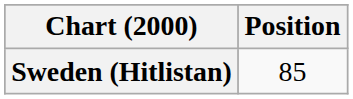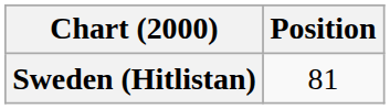Sweden (Hitlistan) | Position: 85 -> 81
